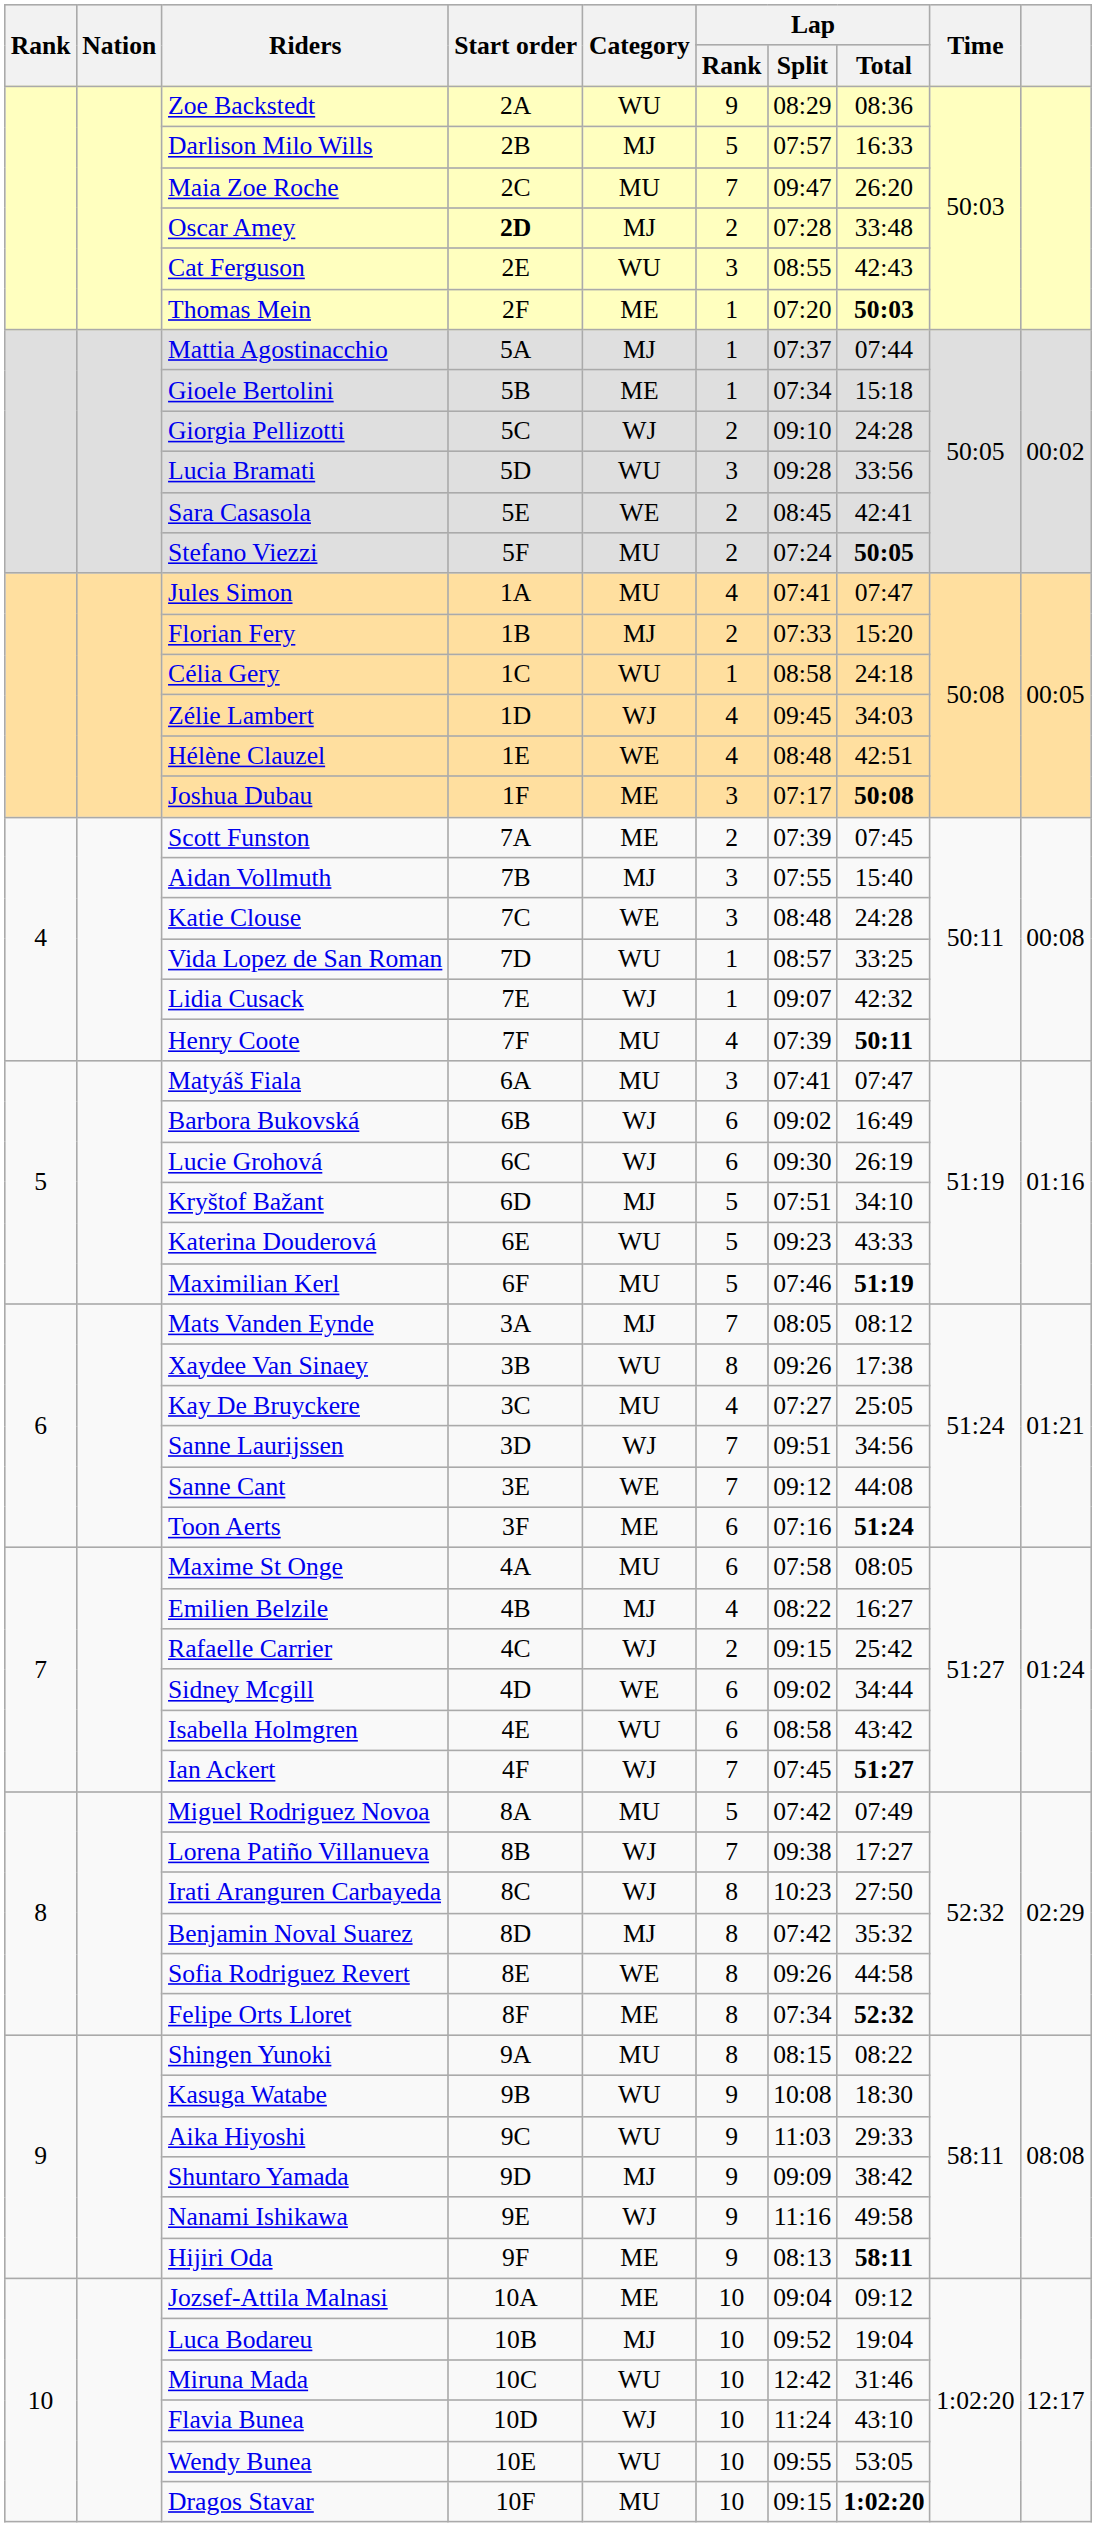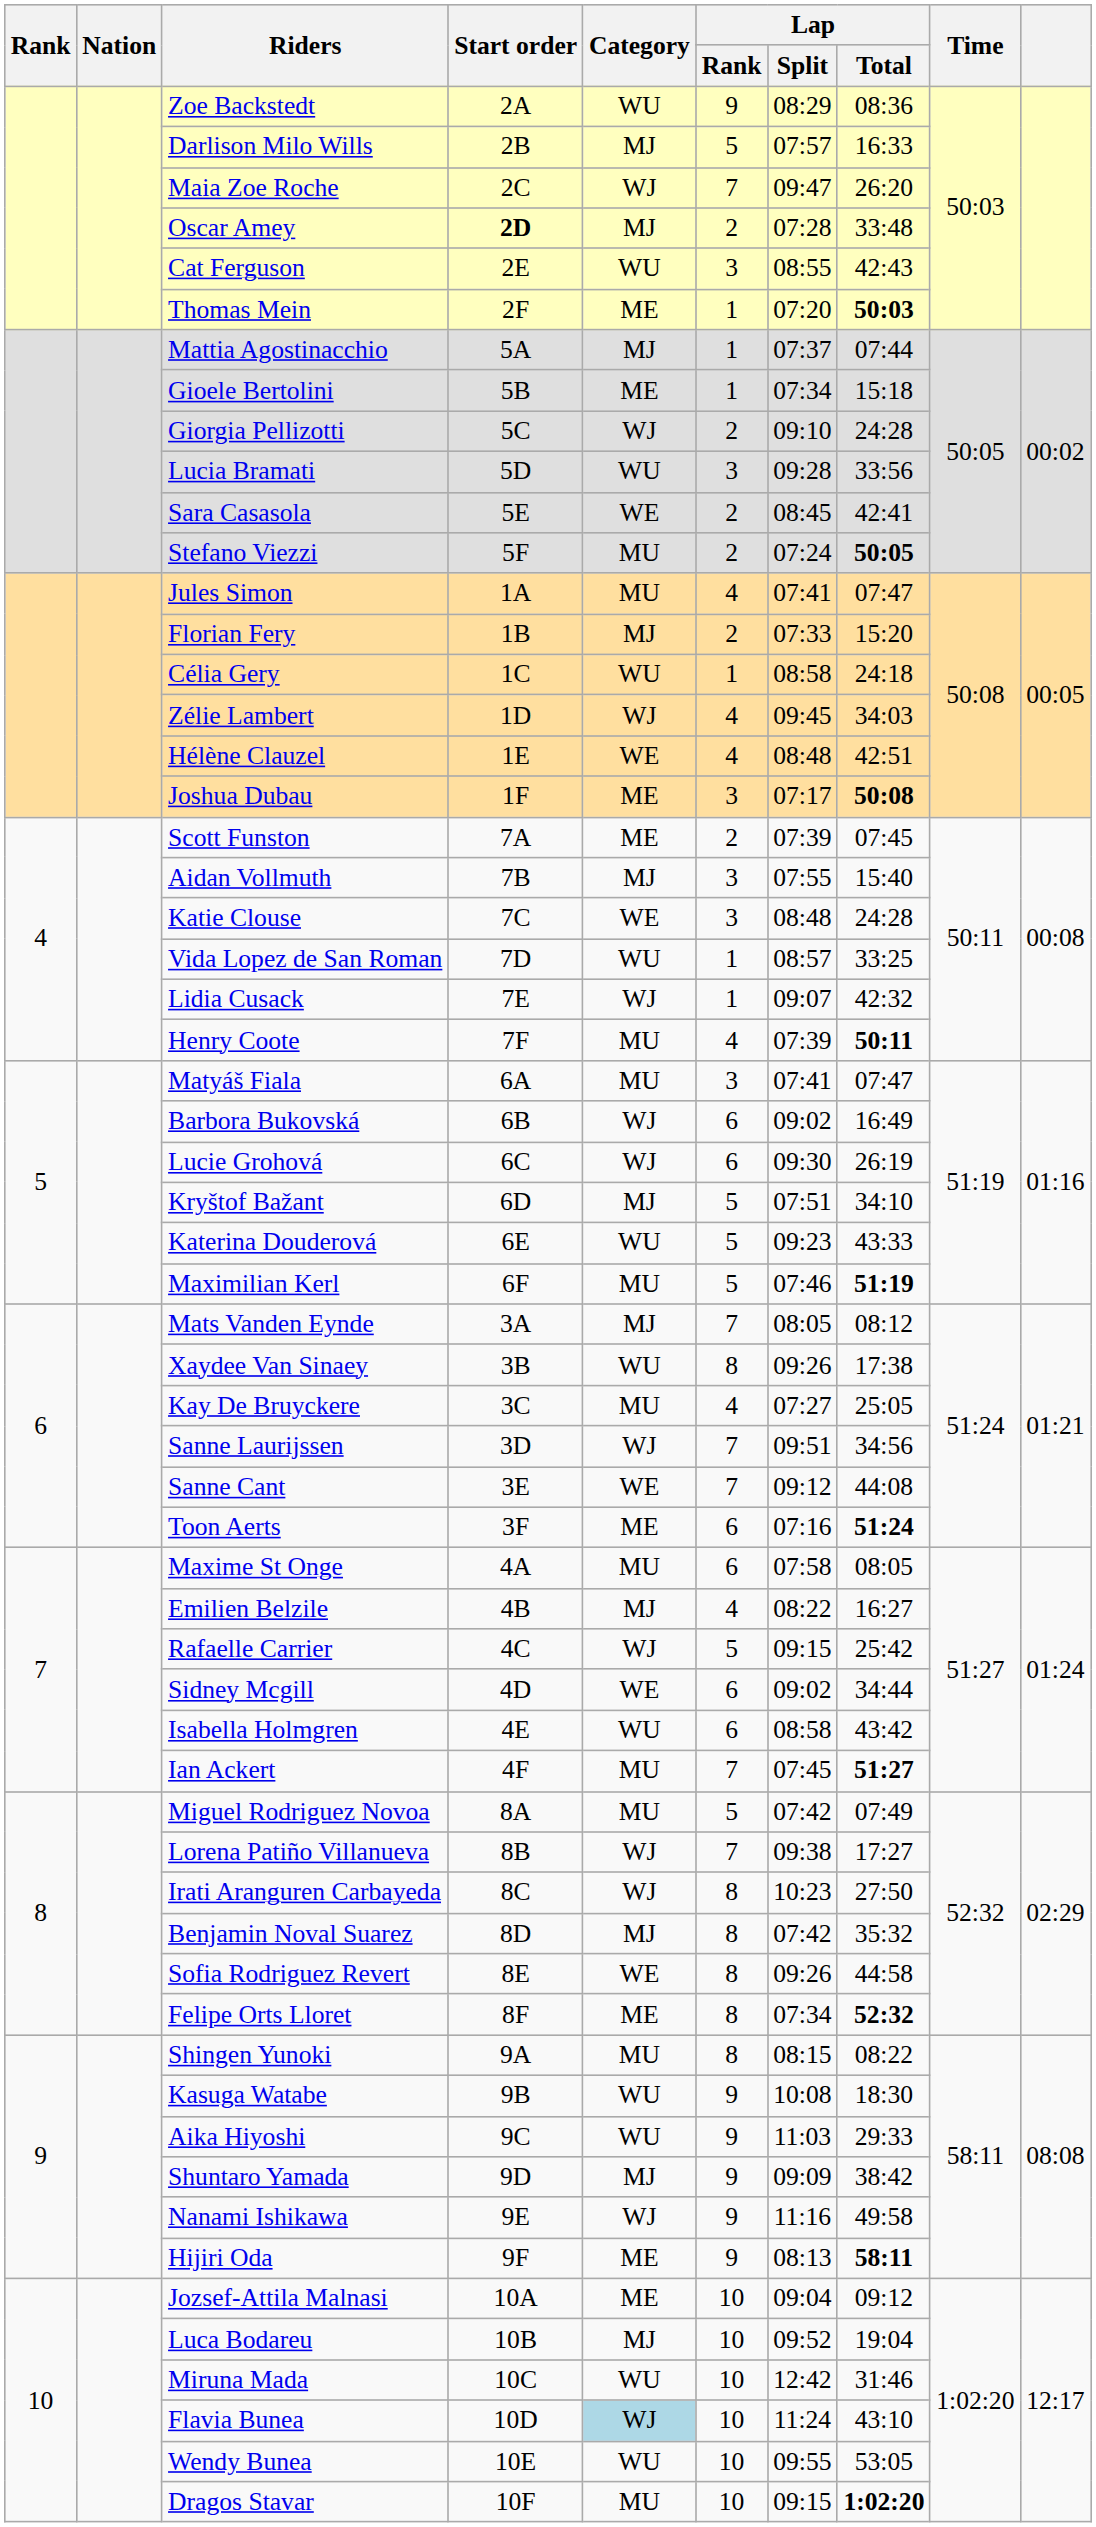Maia Zoe Roche | Category: MU -> WJ
Rafaelle Carrier | Lap / Rank: 2 -> 5
Ian Ackert | Category: WJ -> MU
Flavia Bunea | Category: no background -> lightblue background
